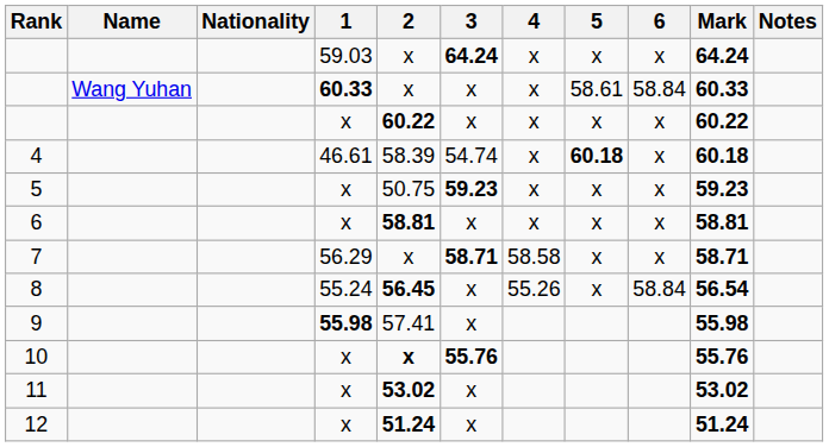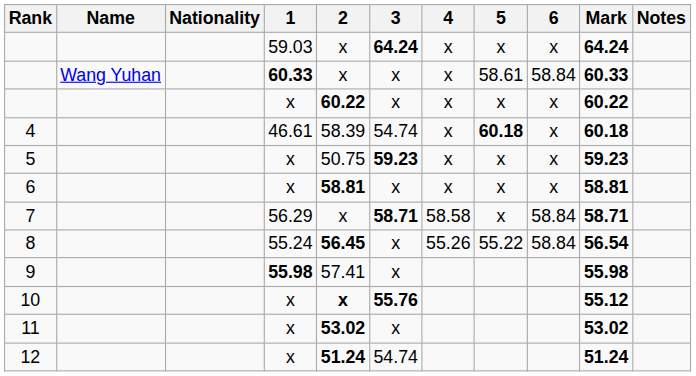7 | 6: x -> 58.84
8 | 5: x -> 55.22
10 | Mark: 55.76 -> 55.12
12 | 3: x -> 54.74
